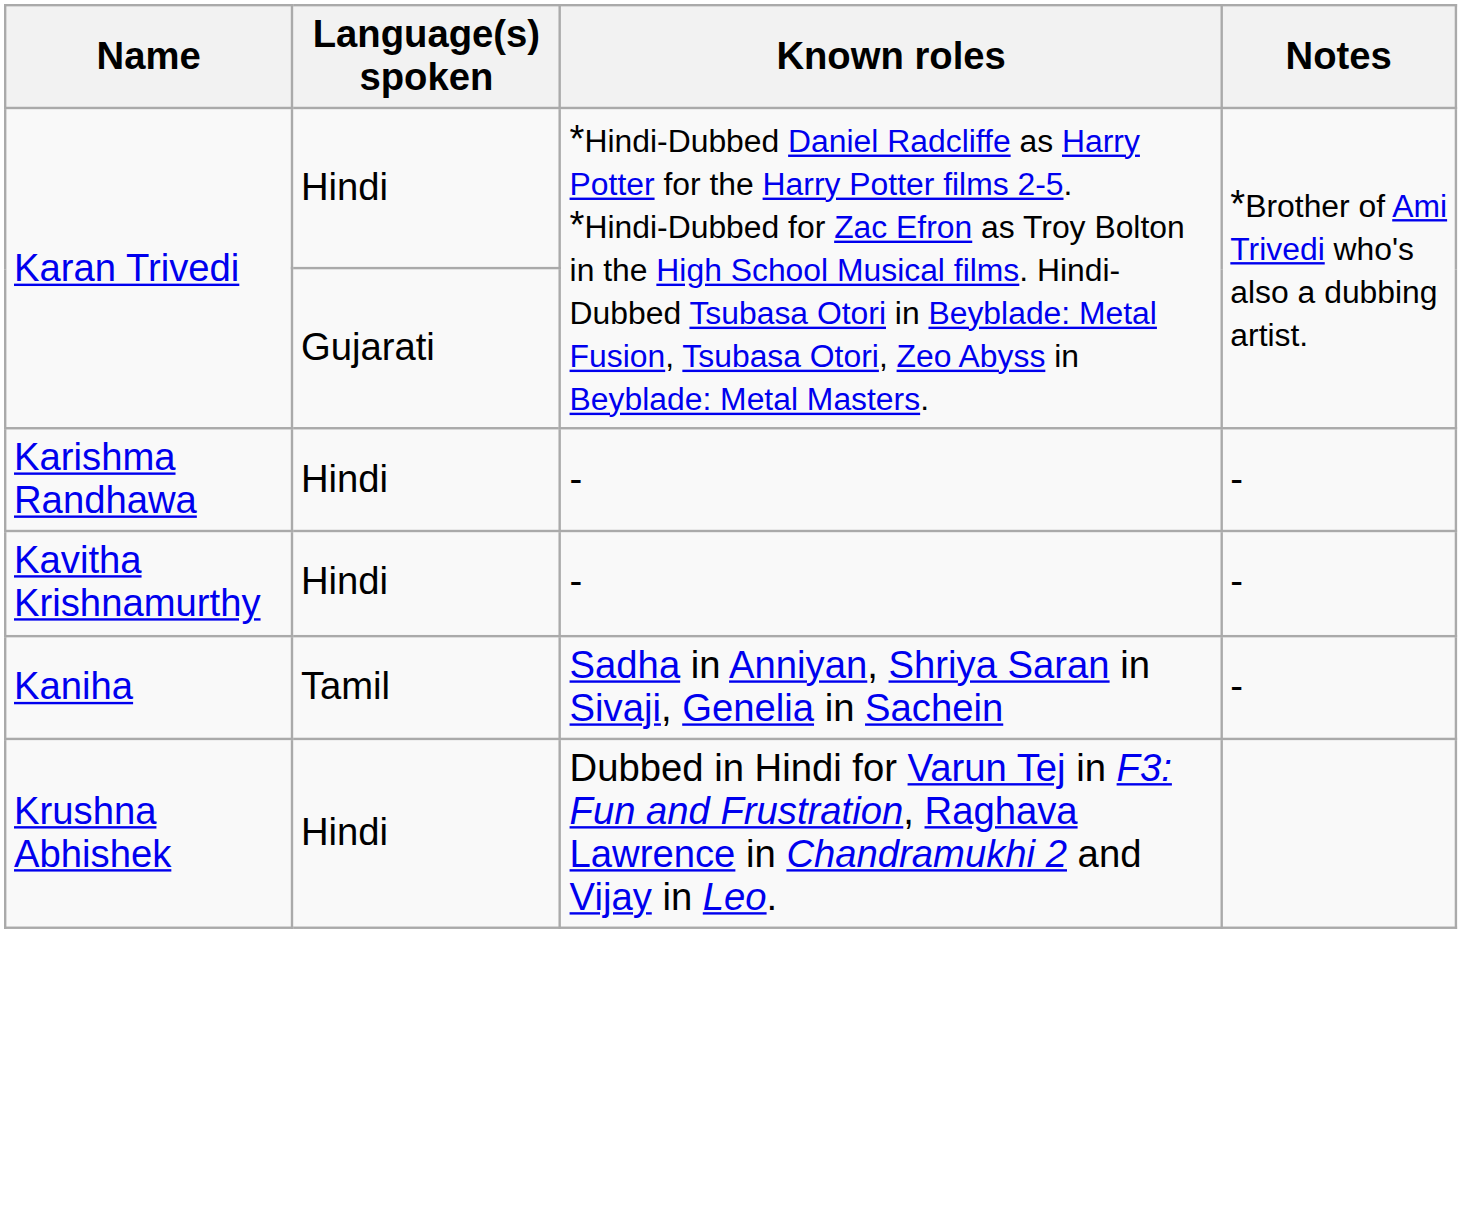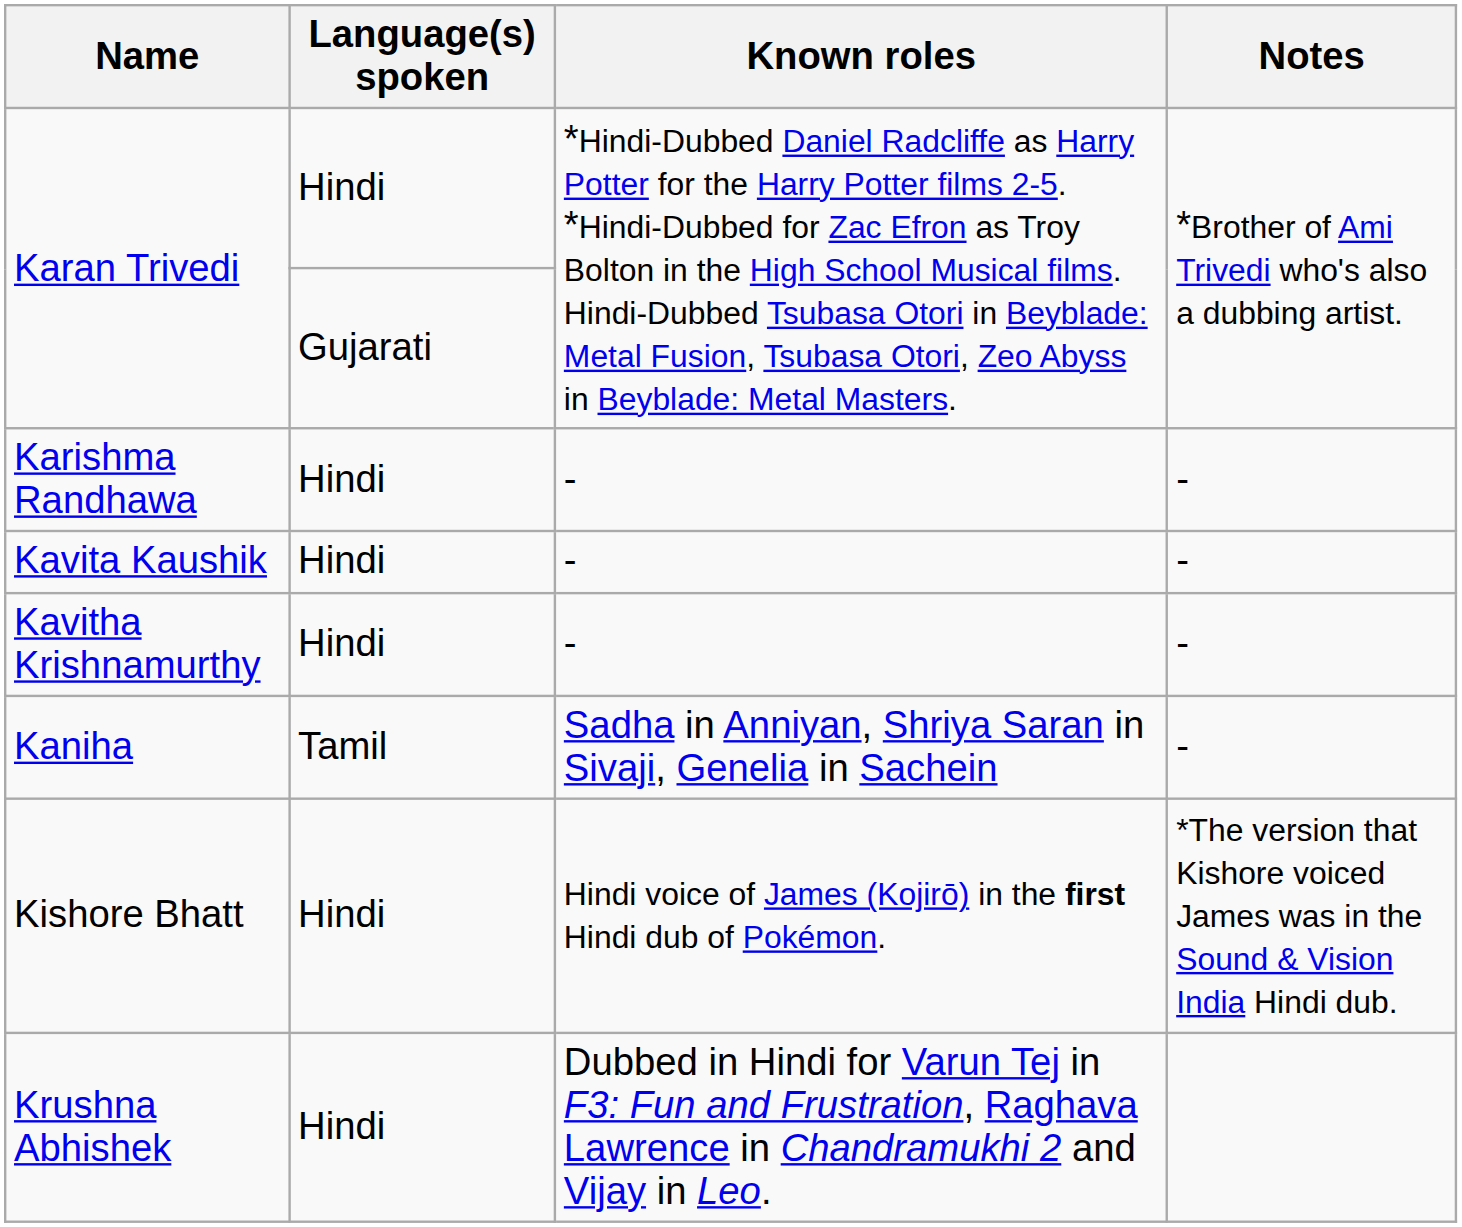+ row: Kavita Kaushik | Hindi | - | -
+ row: Kishore Bhatt | Hindi | Hindi voice of James (Kojirō) in the first Hindi dub of Pokémon. | *The version that Kishore voiced James was in the Sound & Vision India Hindi dub.
